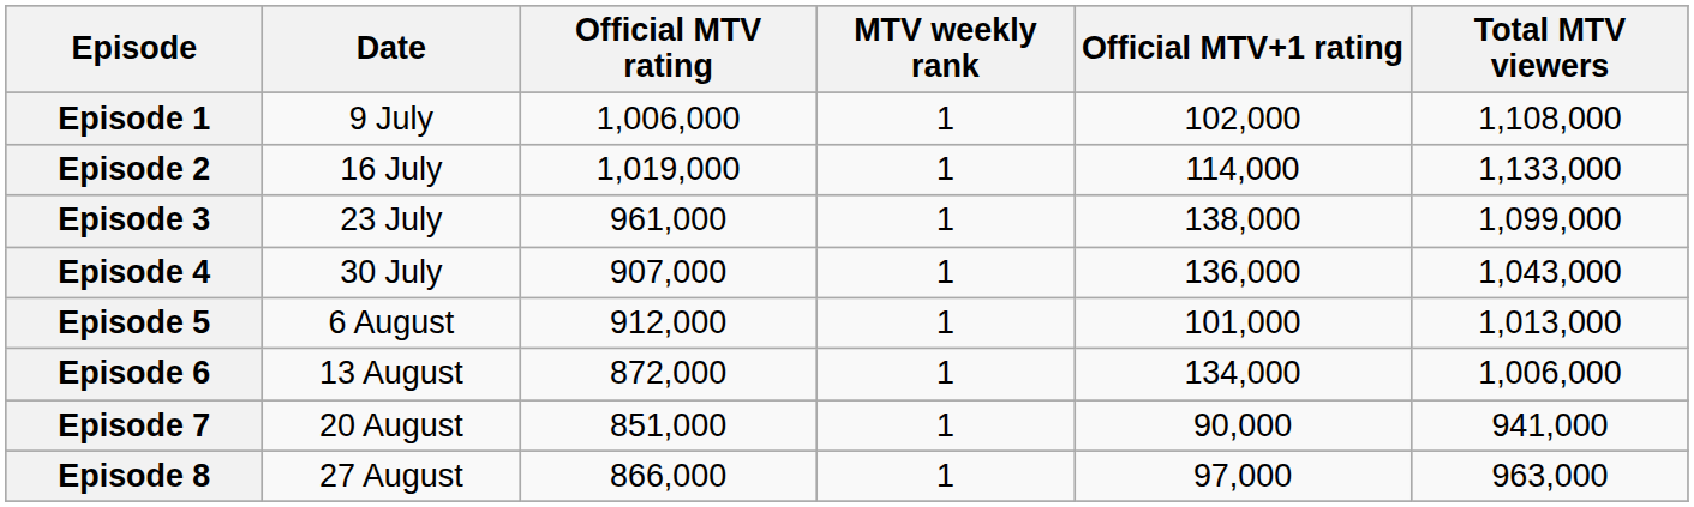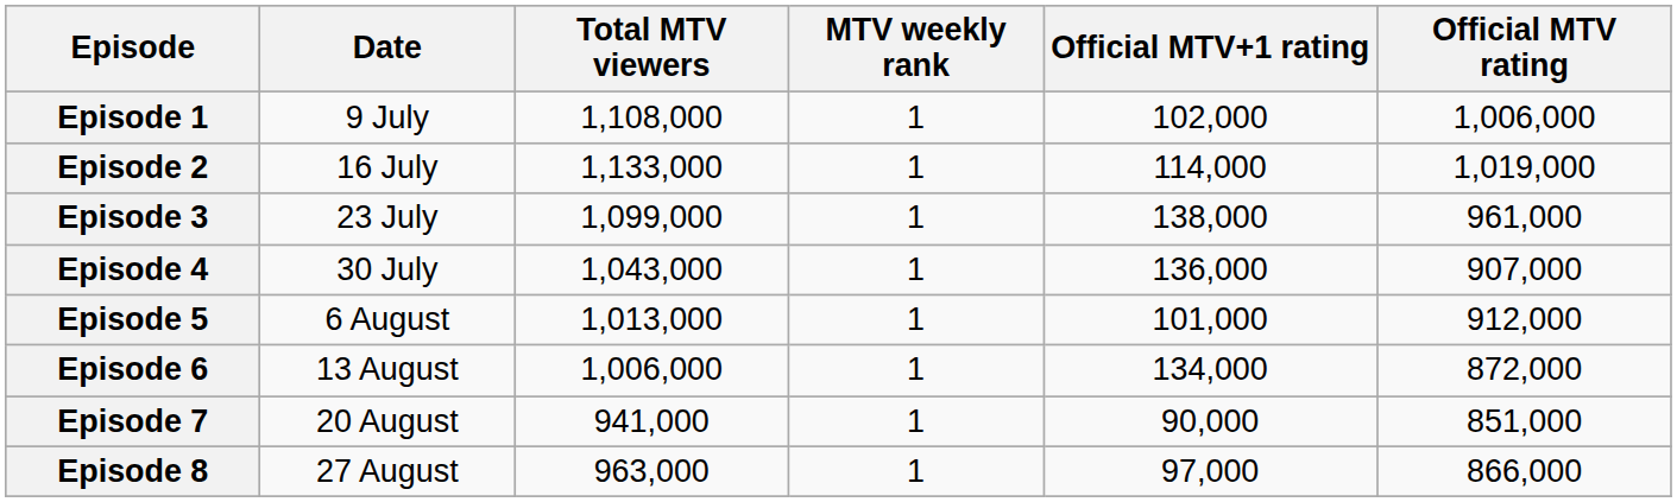columns swapped: Official MTV rating <-> Total MTV viewers
